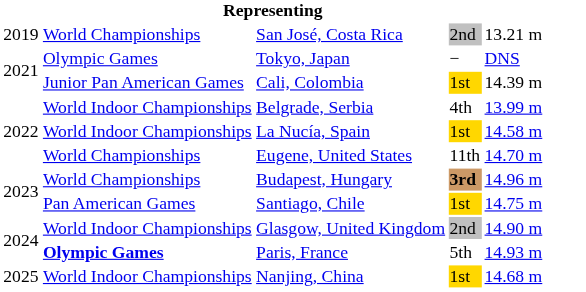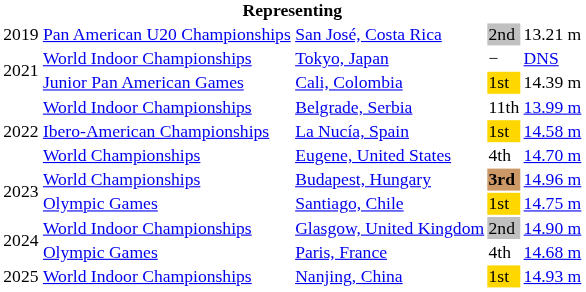San José, Costa Rica | column 2: World Championships -> Pan American U20 Championships
Tokyo, Japan | column 2: Olympic Games -> World Indoor Championships
Belgrade, Serbia | column 4: 4th -> 11th
La Nucía, Spain | column 2: World Indoor Championships -> Ibero-American Championships
Eugene, United States | column 4: 11th -> 4th
Santiago, Chile | column 2: Pan American Games -> Olympic Games
Paris, France | column 2: bold -> normal
Paris, France | column 4: 5th -> 4th
Paris, France | column 5: 14.93 m -> 14.68 m
Nanjing, China | column 5: 14.68 m -> 14.93 m
